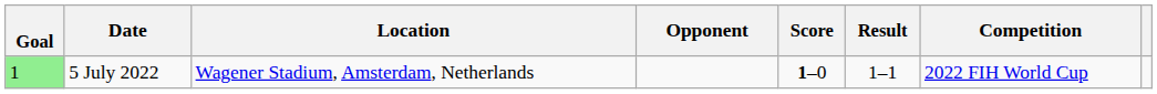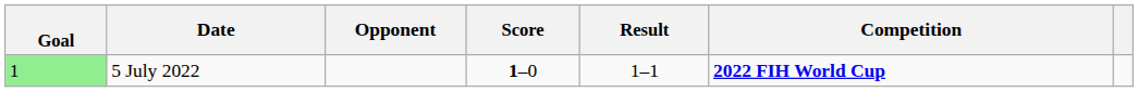- column: Location | Wagener Stadium, Amsterdam, Netherlands
5 July 2022 | Competition: normal -> bold
